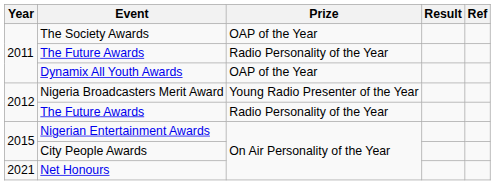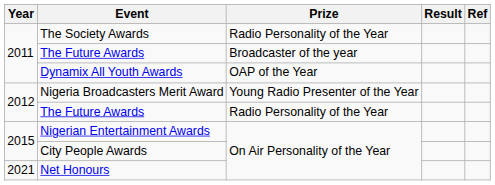The Society Awards | Prize: OAP of the Year -> Radio Personality of the Year
2011 / The Future Awards | Prize: Radio Personality of the Year -> Broadcaster of the year
